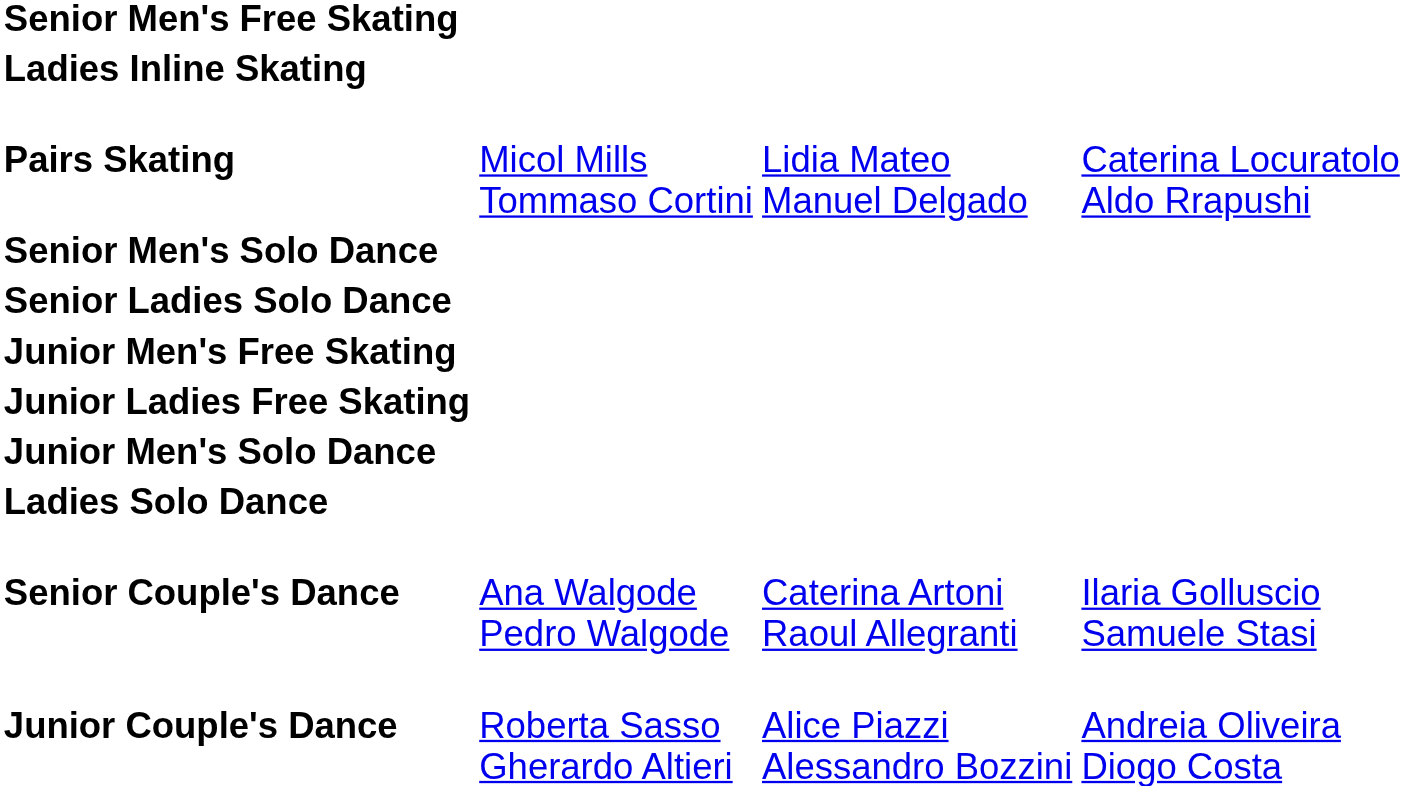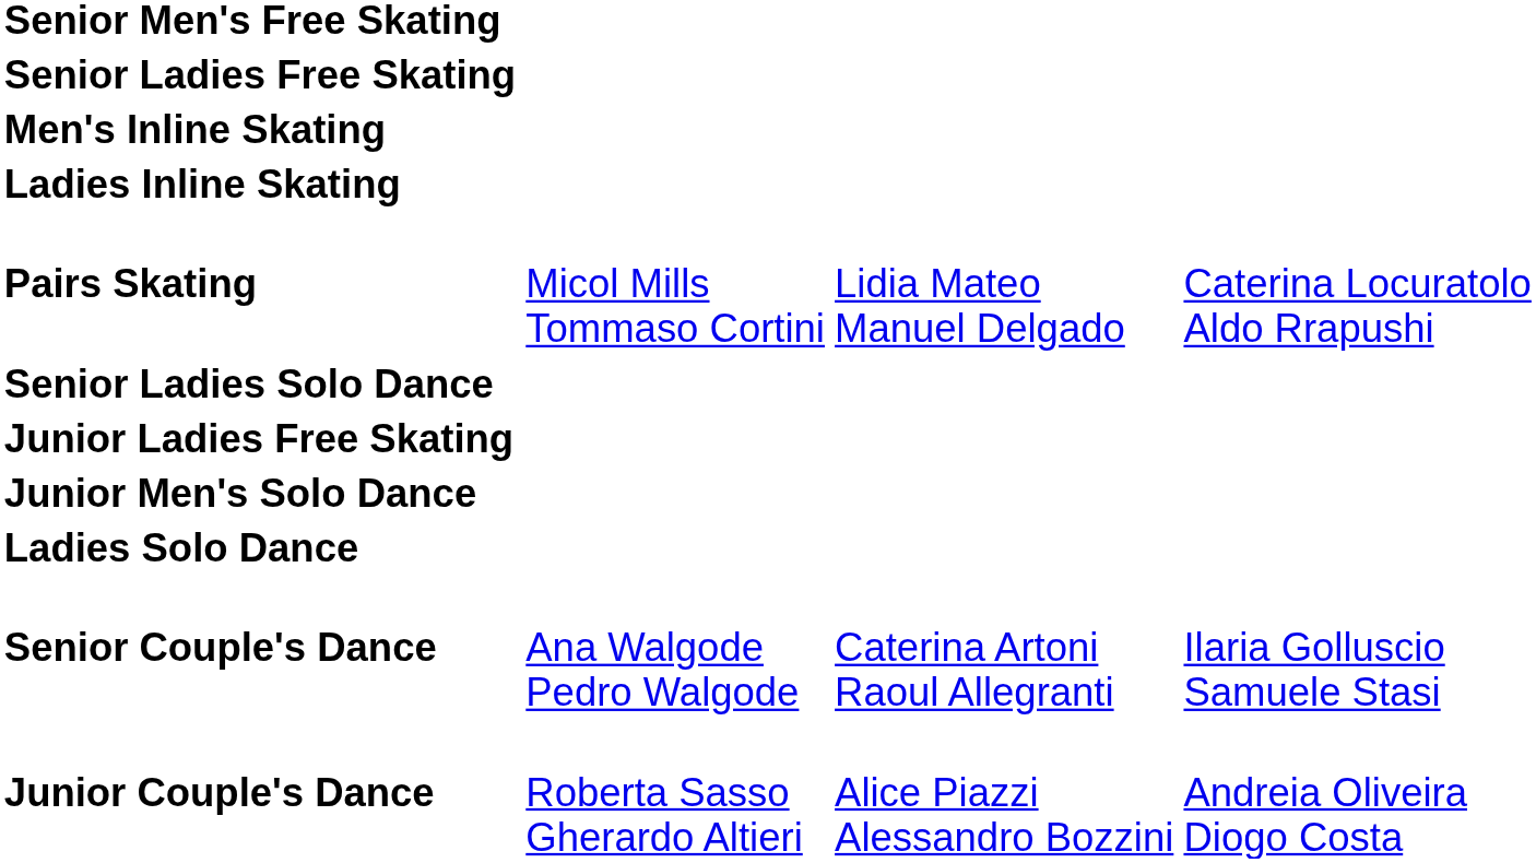+ row: Senior Ladies Free Skating
+ row: Men's Inline Skating
- row: Senior Men's Solo Dance
- row: Junior Men's Free Skating
